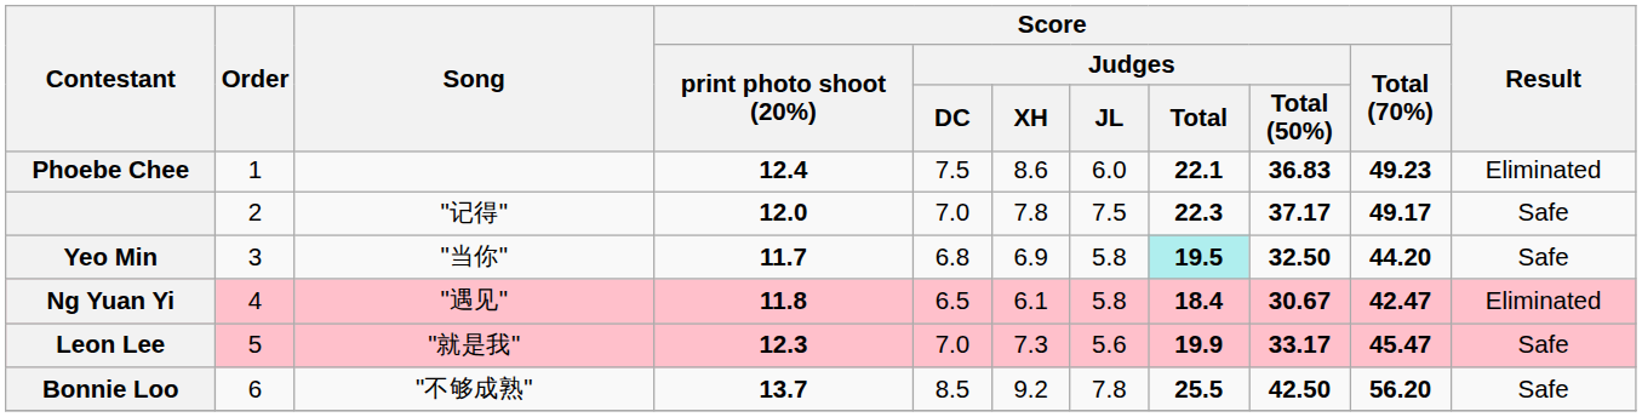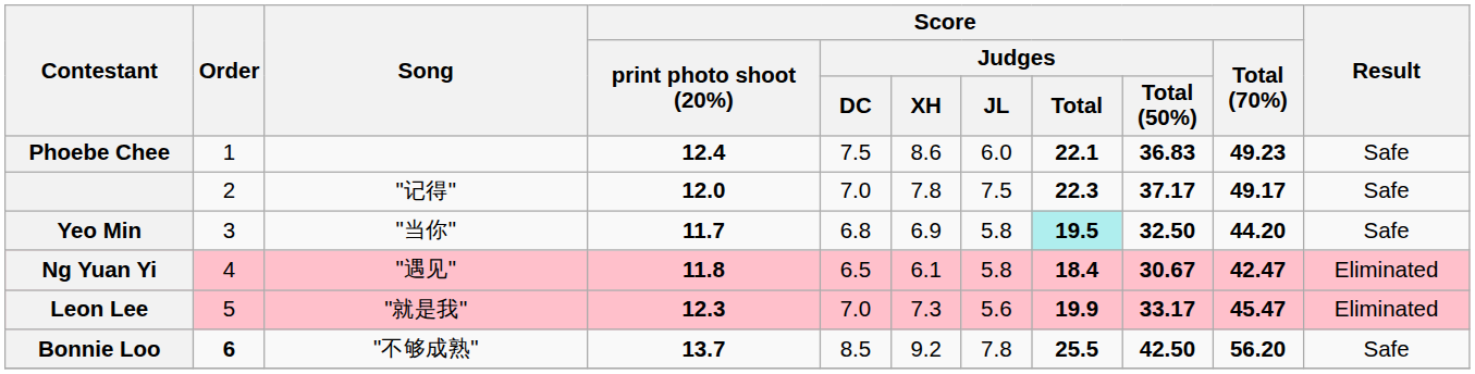Phoebe Chee | Result: Eliminated -> Safe
Leon Lee | Result: Safe -> Eliminated
Bonnie Loo | Order: normal -> bold
